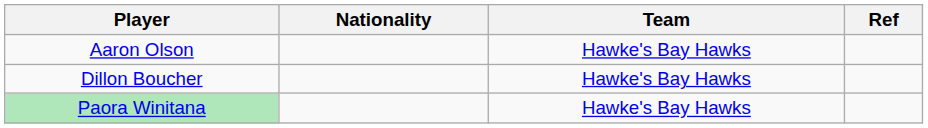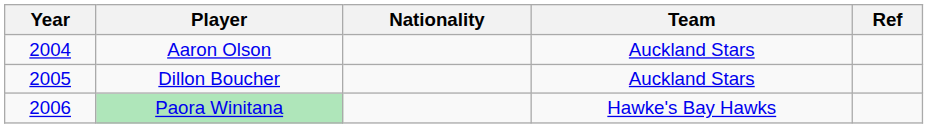+ column: Year | 2004 | 2005 | 2006
Aaron Olson | Team: Hawke's Bay Hawks -> Auckland Stars
Dillon Boucher | Team: Hawke's Bay Hawks -> Auckland Stars
